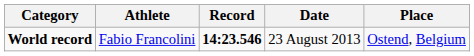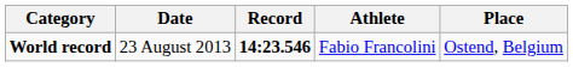columns swapped: Athlete <-> Date
